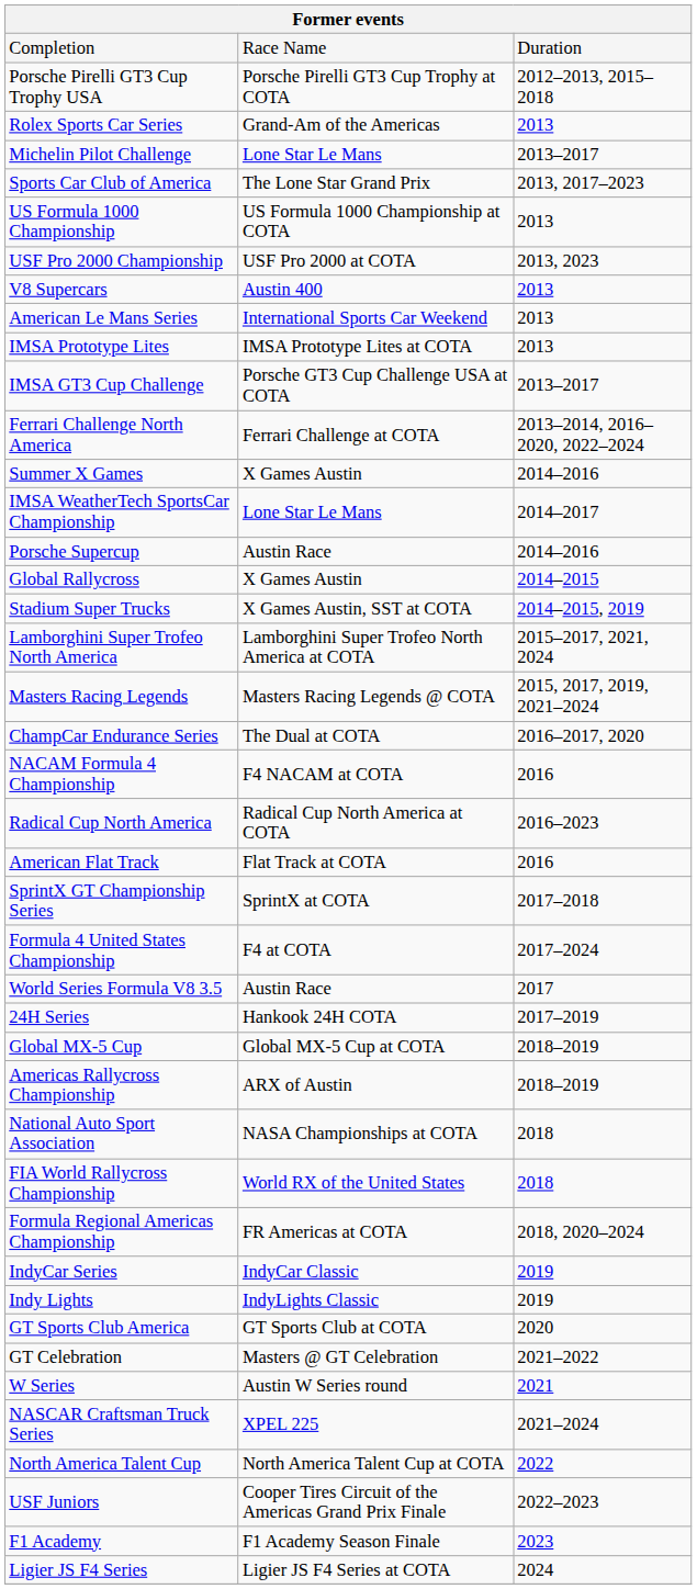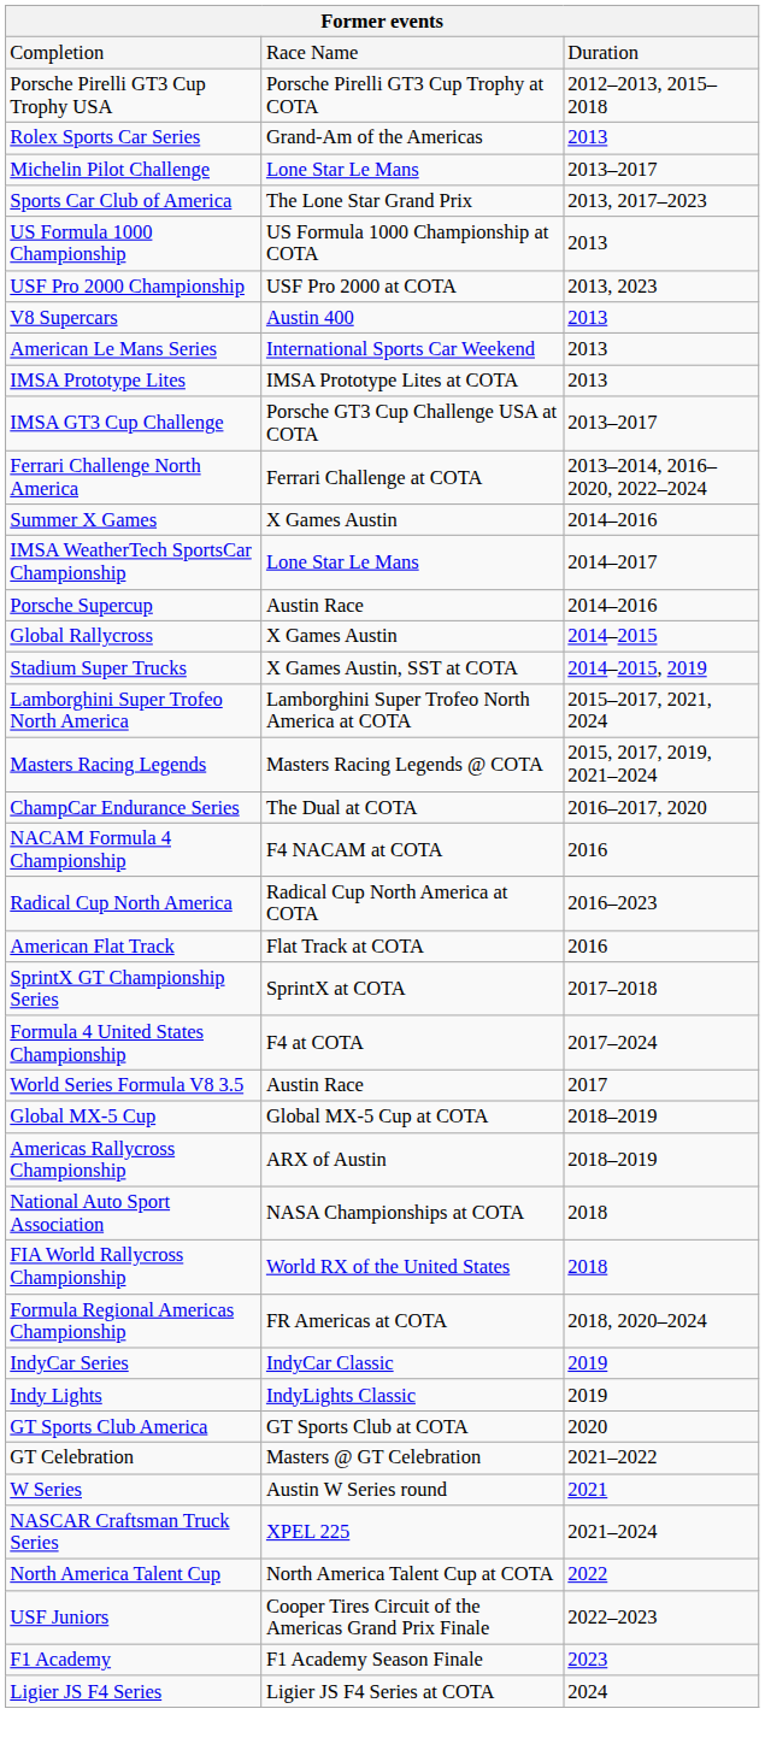- row: 24H Series | Hankook 24H COTA | 2017–2019
